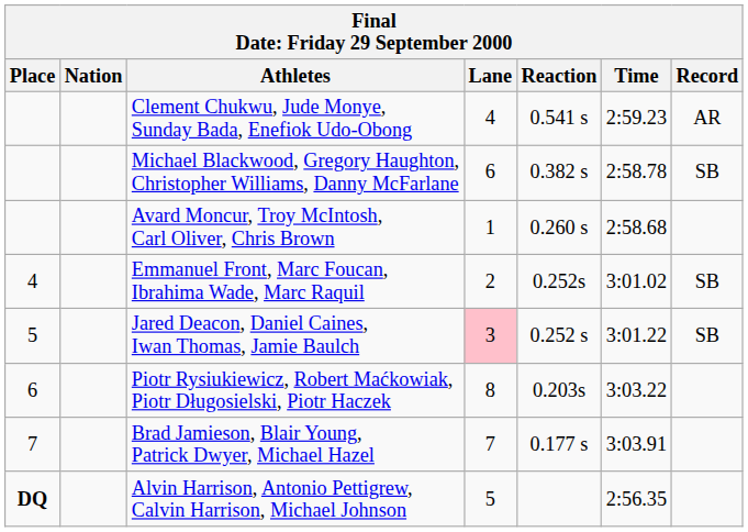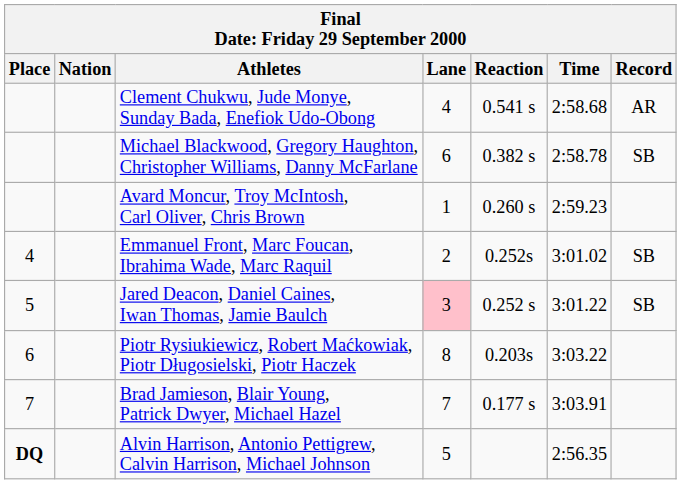Clement Chukwu, Jude Monye, Sunday Bada, Enefiok Udo-Obong | Time: 2:59.23 -> 2:58.68
Avard Moncur, Troy McIntosh, Carl Oliver, Chris Brown | Time: 2:58.68 -> 2:59.23
